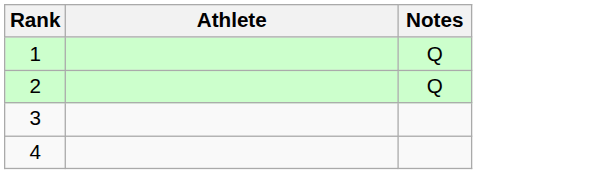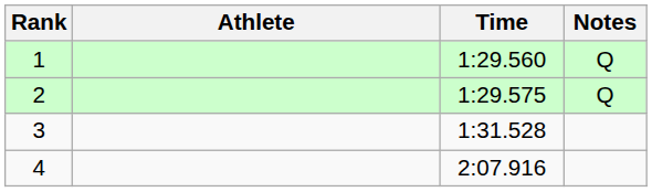+ column: Time | 1:29.560 | 1:29.575 | 1:31.528 | 2:07.916
